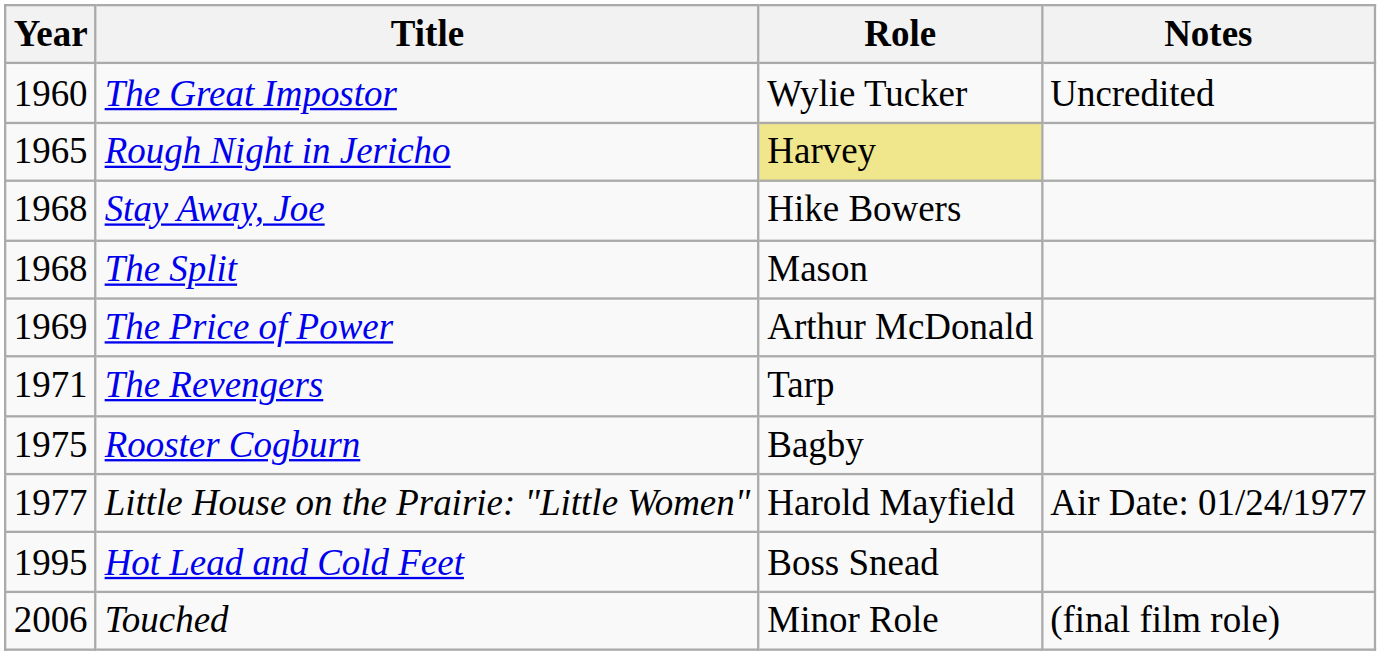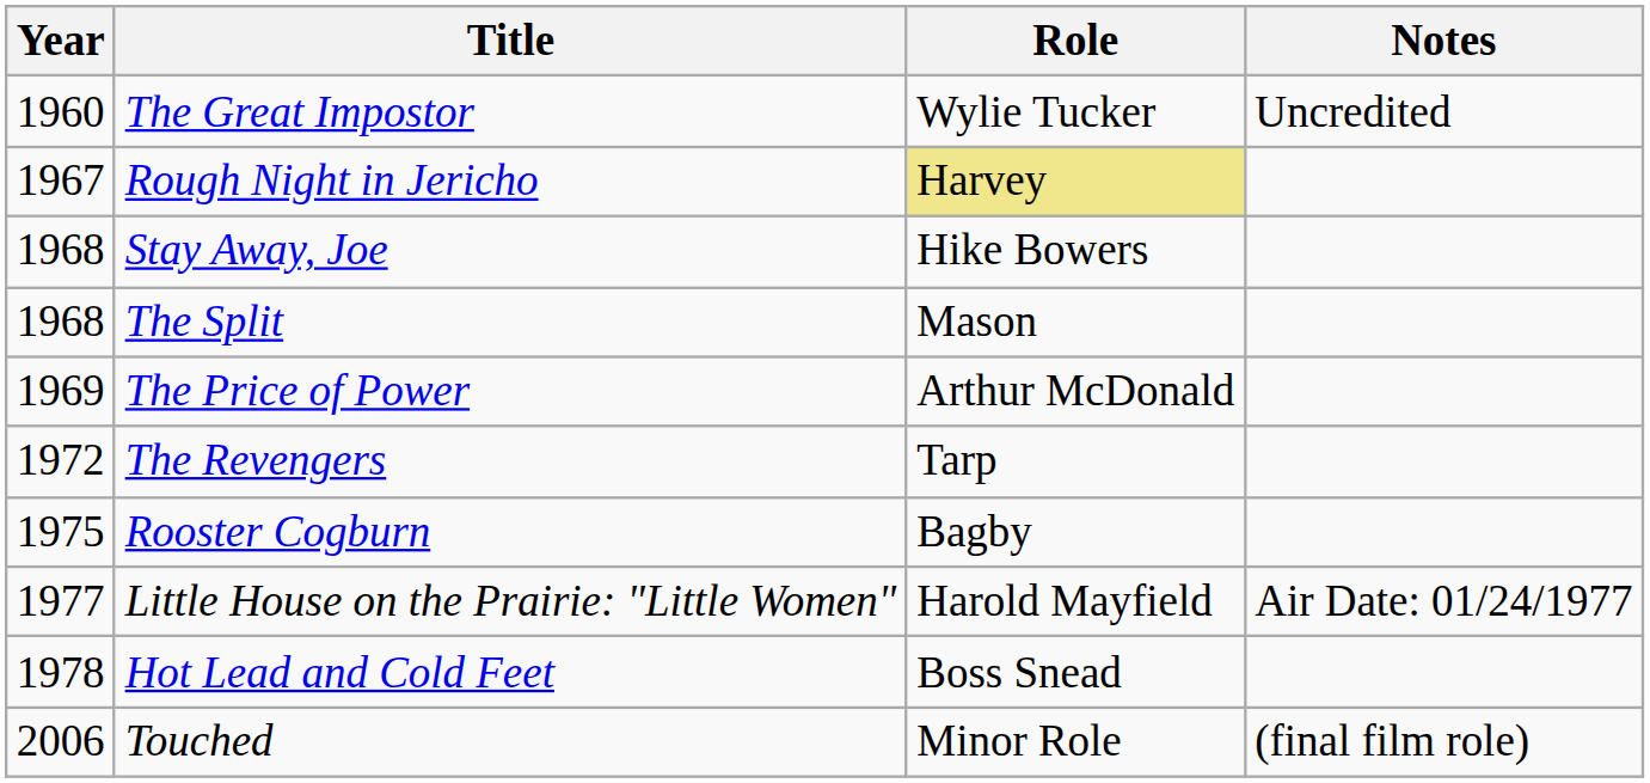Rough Night in Jericho | Year: 1965 -> 1967
The Revengers | Year: 1971 -> 1972
Hot Lead and Cold Feet | Year: 1995 -> 1978
